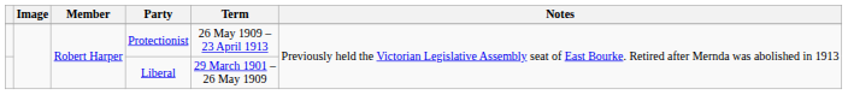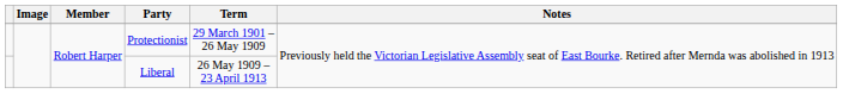Protectionist | Term: 26 May 1909 – 23 April 1913 -> 29 March 1901 – 26 May 1909
Liberal | Term: 29 March 1901 – 26 May 1909 -> 26 May 1909 – 23 April 1913
